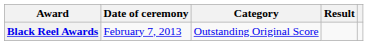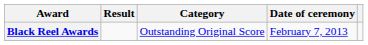columns swapped: Date of ceremony <-> Result
